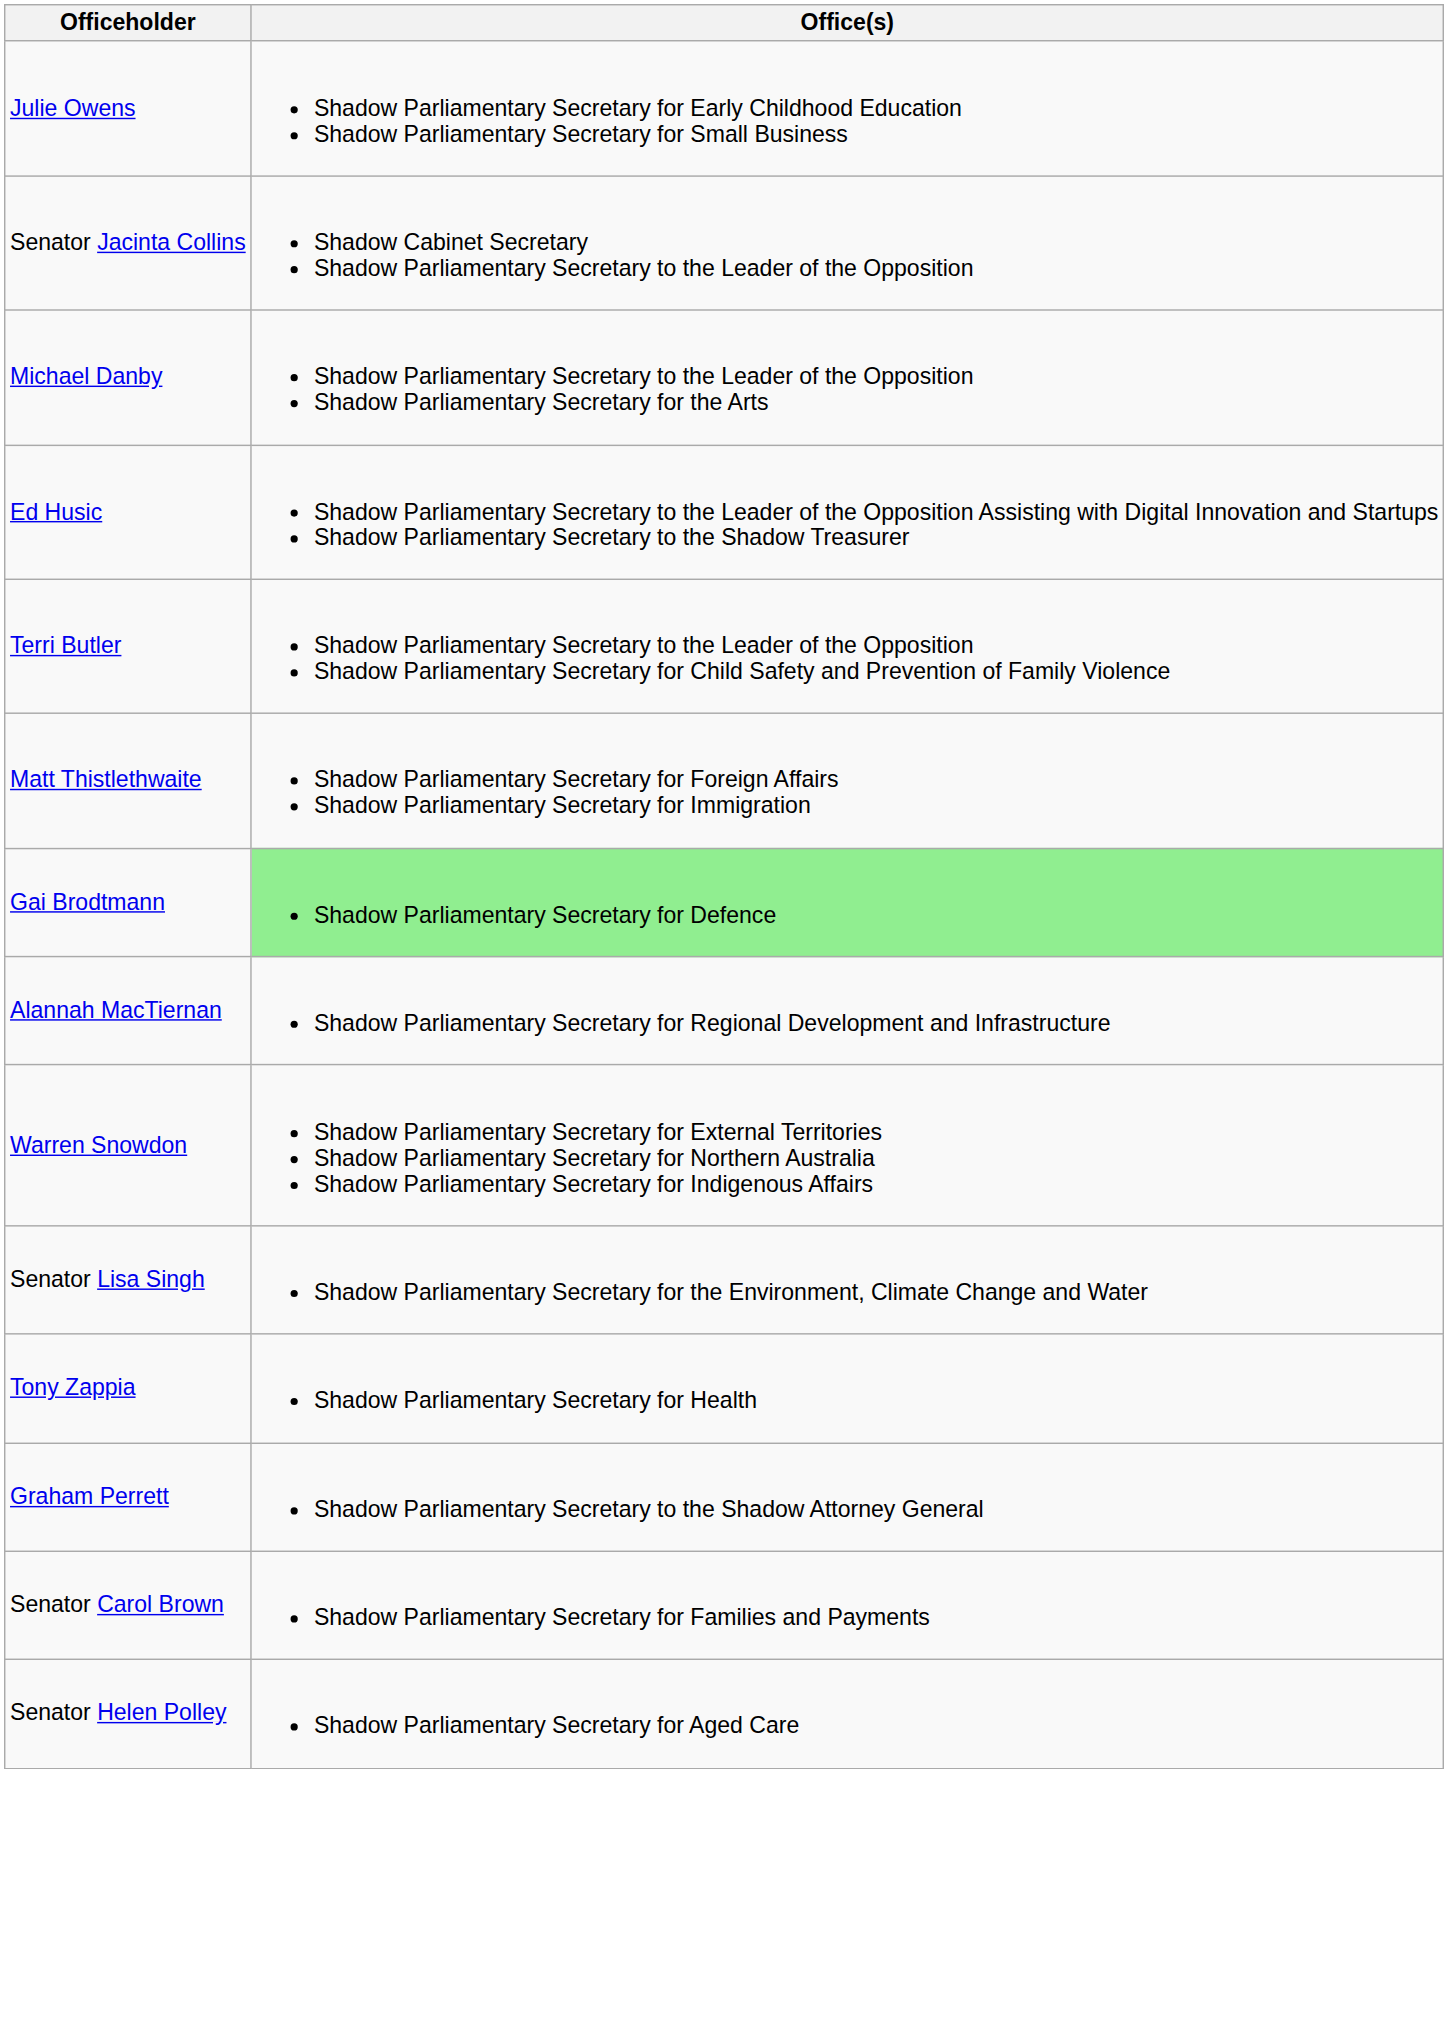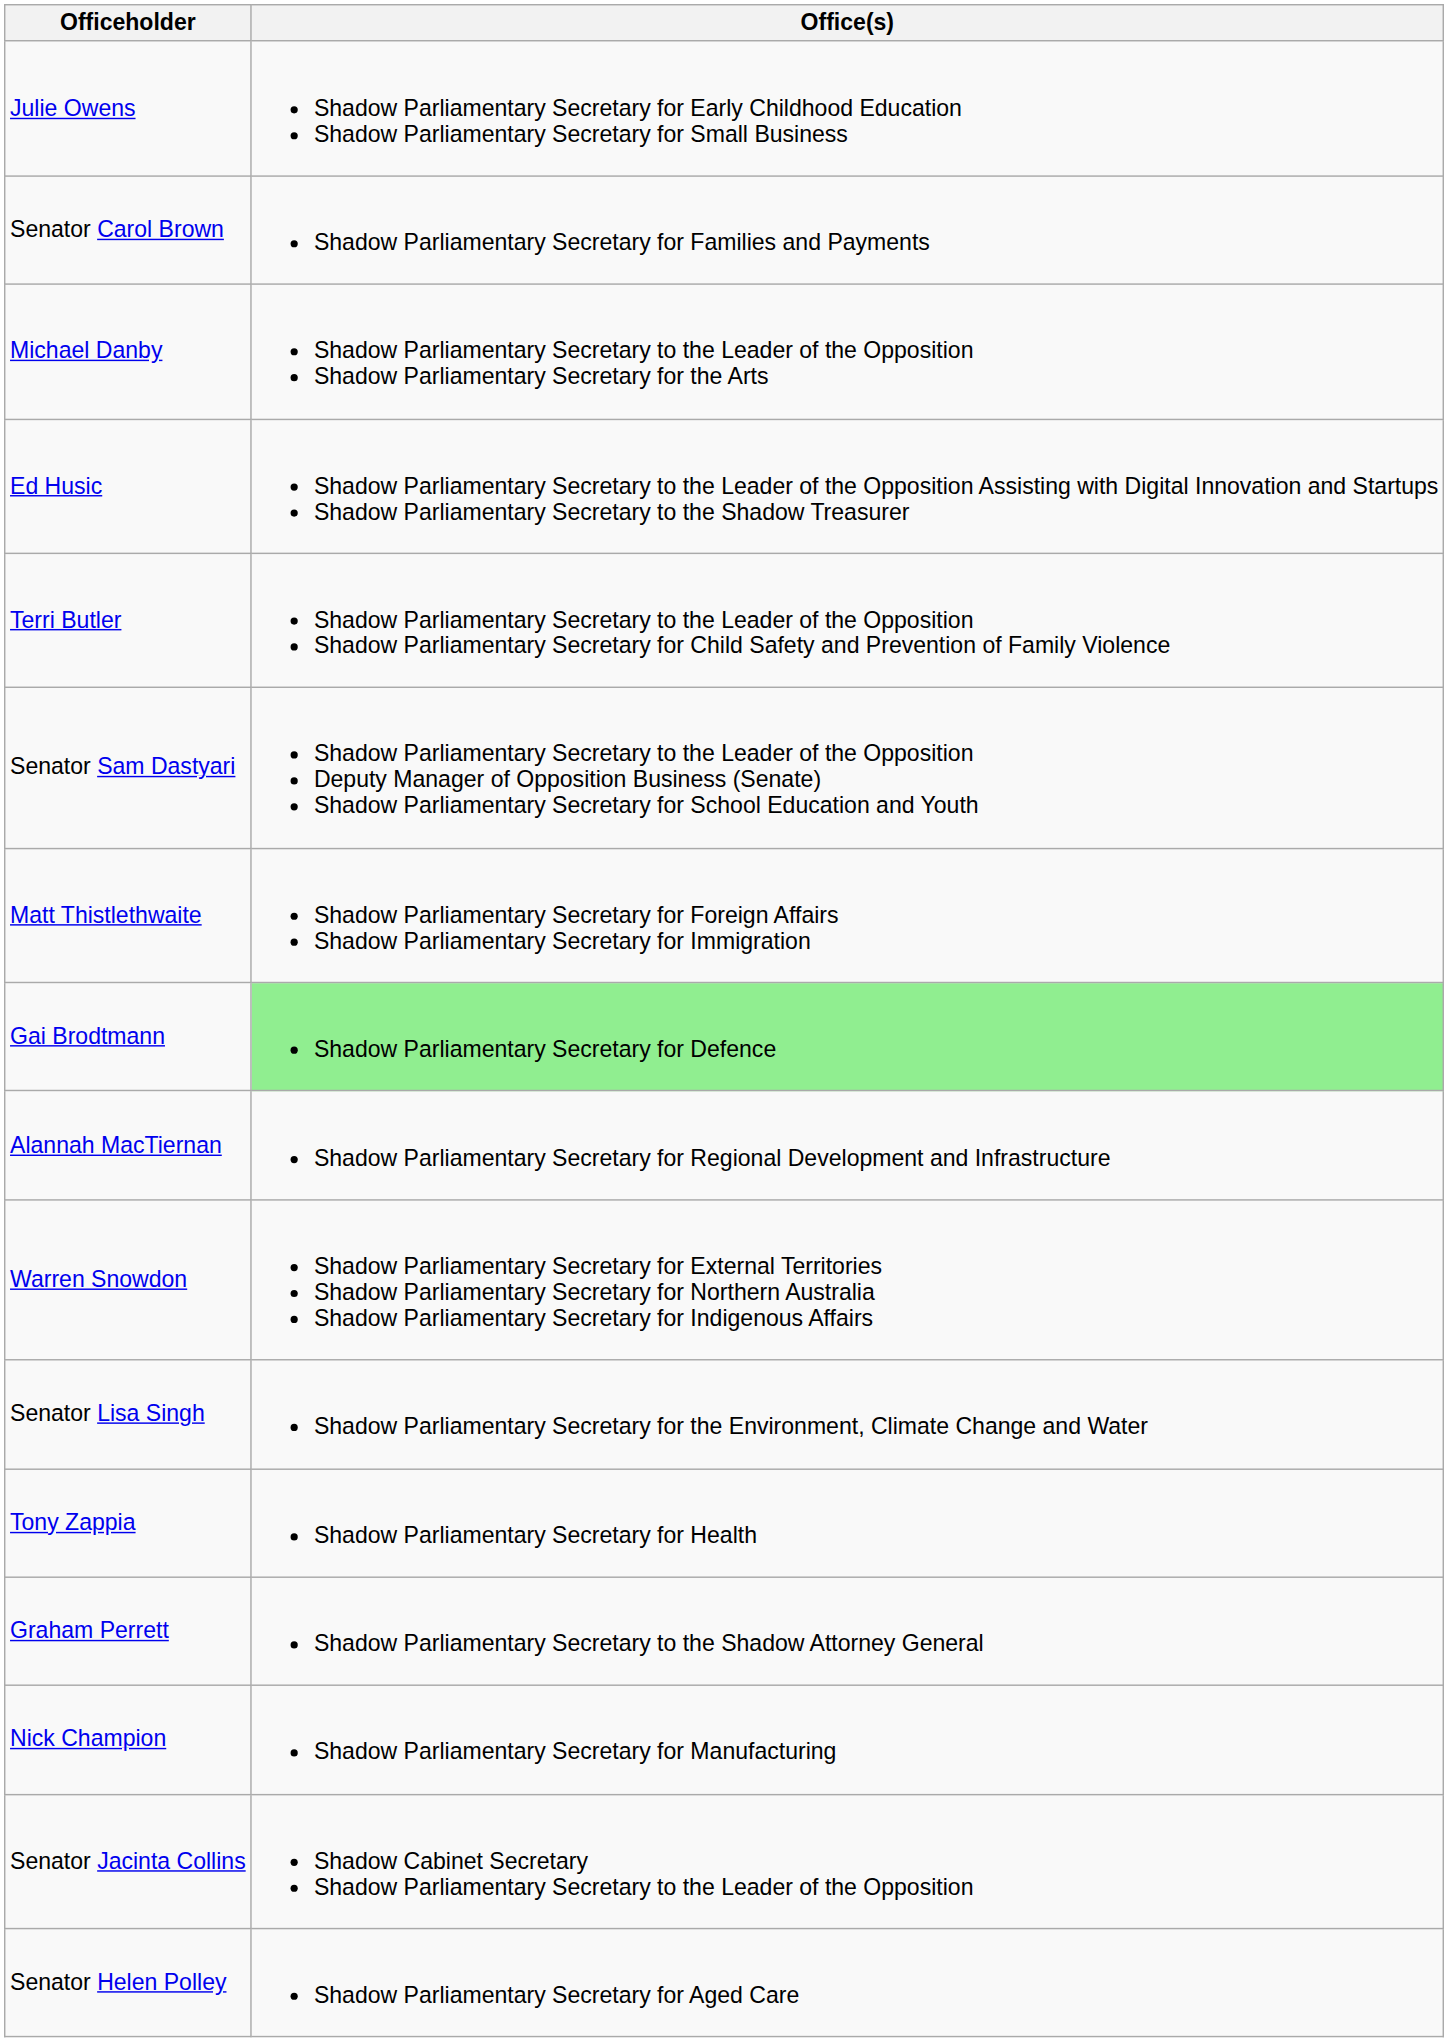rows swapped: Senator Jacinta Collins <-> Senator Carol Brown
+ row: Senator Sam Dastyari | Shadow Parliamentary Secretary to the Leader of the Opposition Deputy Manager of Opposition Business (Senate) Shadow Parliamentary Secretary for School Education and Youth
+ row: Nick Champion | Shadow Parliamentary Secretary for Manufacturing
